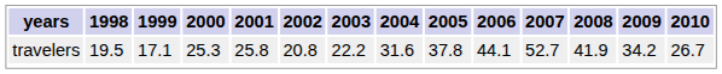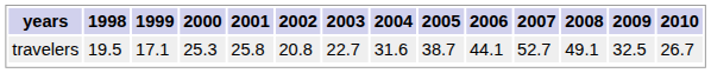travelers | 2003: 22.2 -> 22.7
travelers | 2005: 37.8 -> 38.7
travelers | 2008: 41.9 -> 49.1
travelers | 2009: 34.2 -> 32.5
